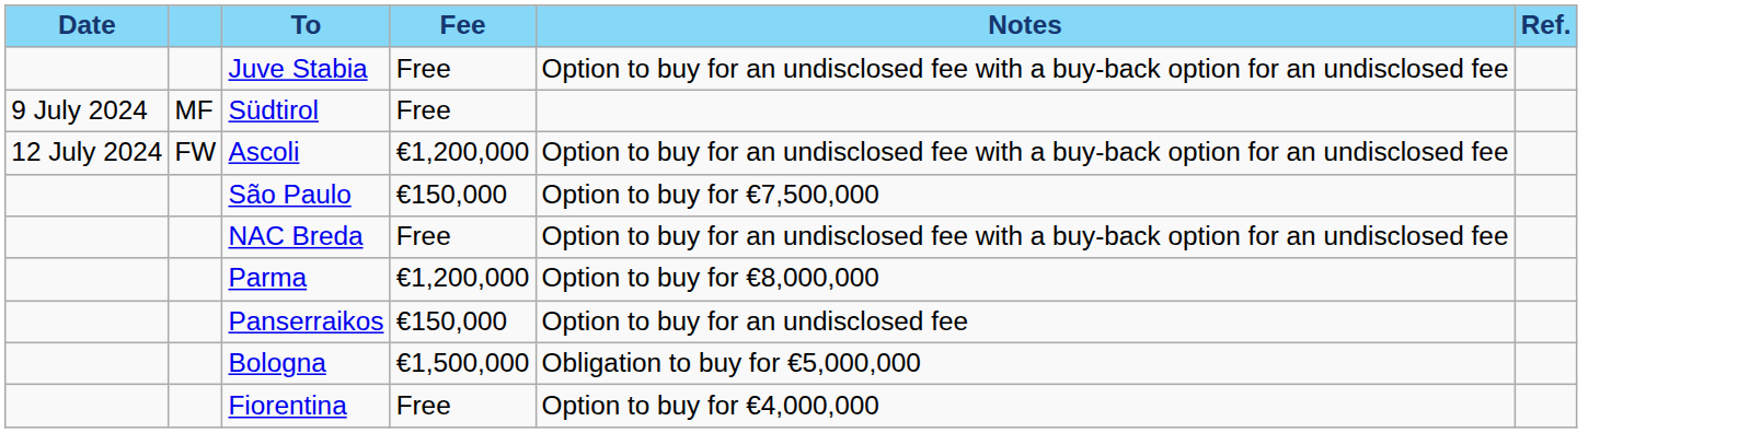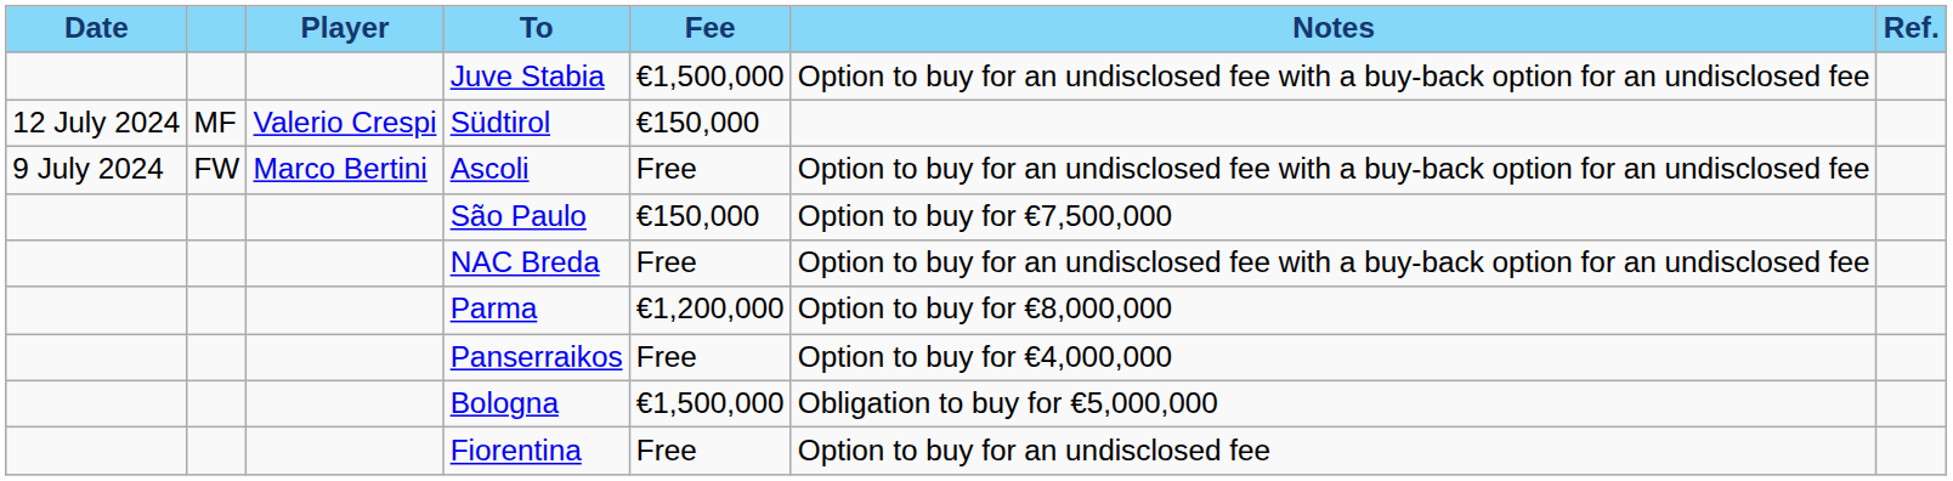+ column: Player | Valerio Crespi | Marco Bertini
Juve Stabia | Fee: Free -> €1,500,000
Südtirol | Date: 9 July 2024 -> 12 July 2024
Südtirol | Fee: Free -> €150,000
Ascoli | Date: 12 July 2024 -> 9 July 2024
Ascoli | Fee: €1,200,000 -> Free
Panserraikos | Fee: €150,000 -> Free
Panserraikos | Notes: Option to buy for an undisclosed fee -> Option to buy for €4,000,000
Fiorentina | Notes: Option to buy for €4,000,000 -> Option to buy for an undisclosed fee
